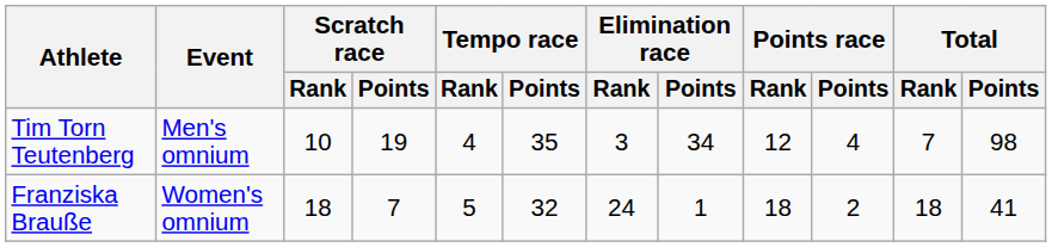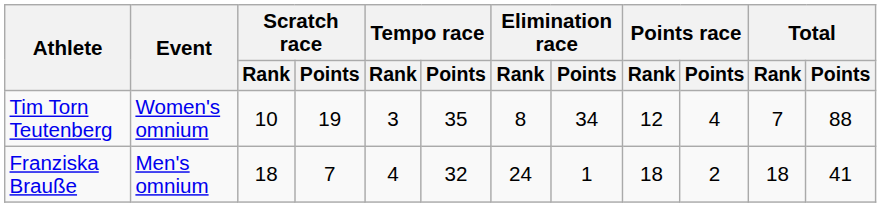Tim Torn Teutenberg | Event: Men's omnium -> Women's omnium
Tim Torn Teutenberg | Tempo race / Rank: 4 -> 3
Tim Torn Teutenberg | Elimination race / Rank: 3 -> 8
Tim Torn Teutenberg | Total / Points: 98 -> 88
Franziska Brauße | Event: Women's omnium -> Men's omnium
Franziska Brauße | Tempo race / Rank: 5 -> 4
